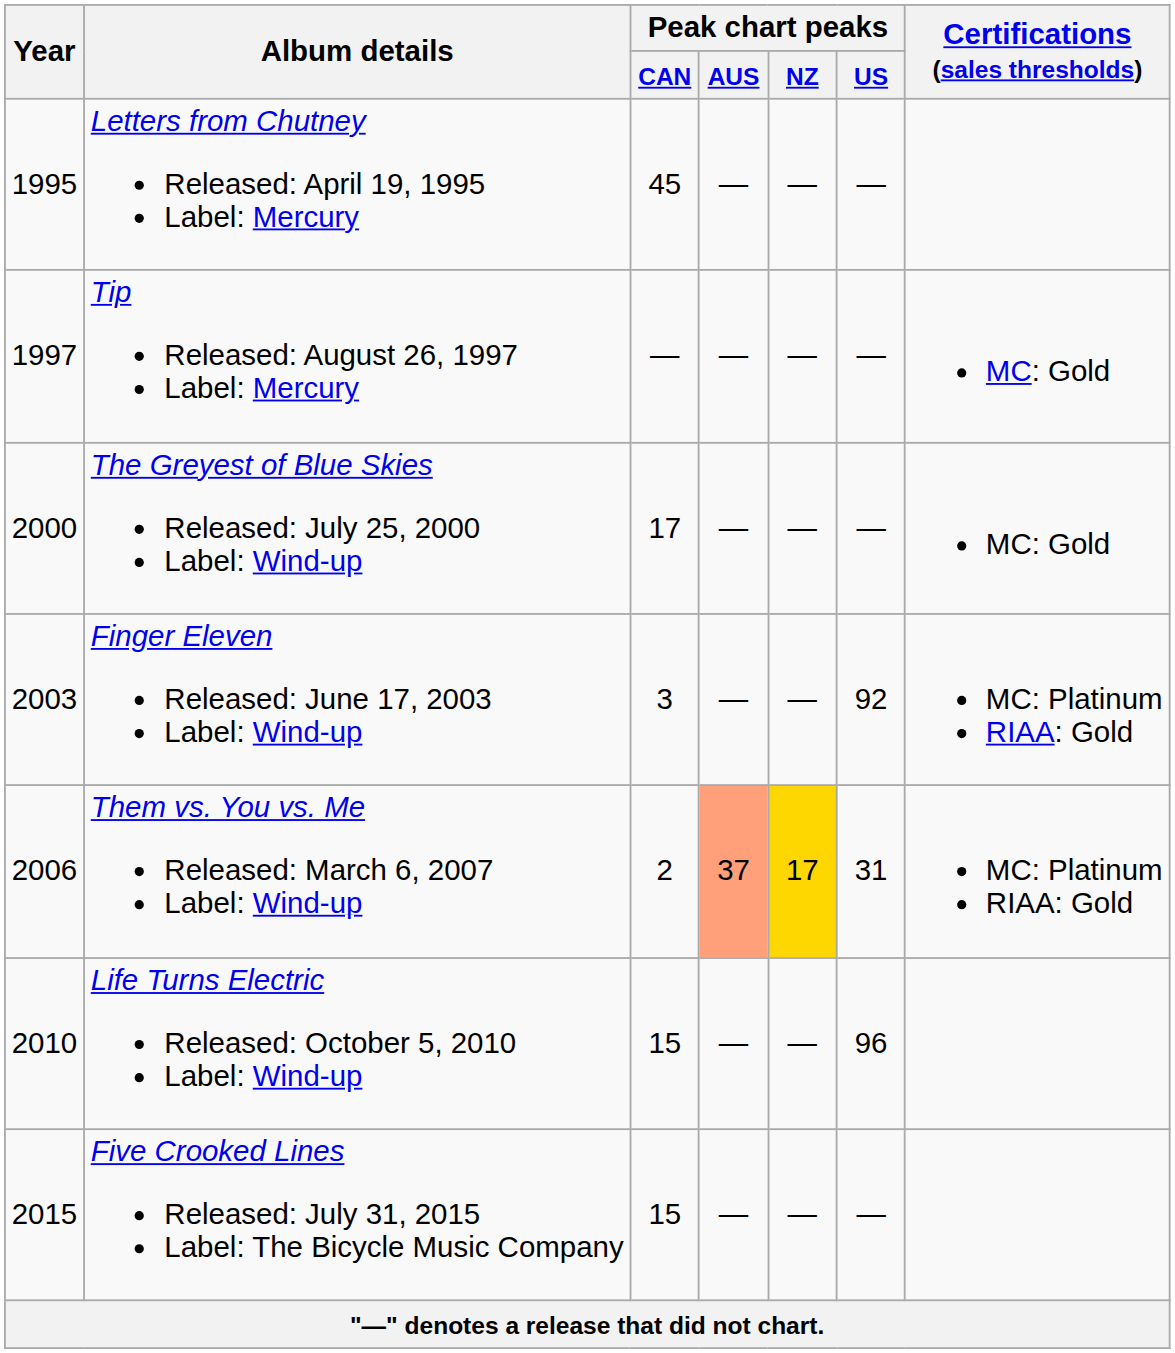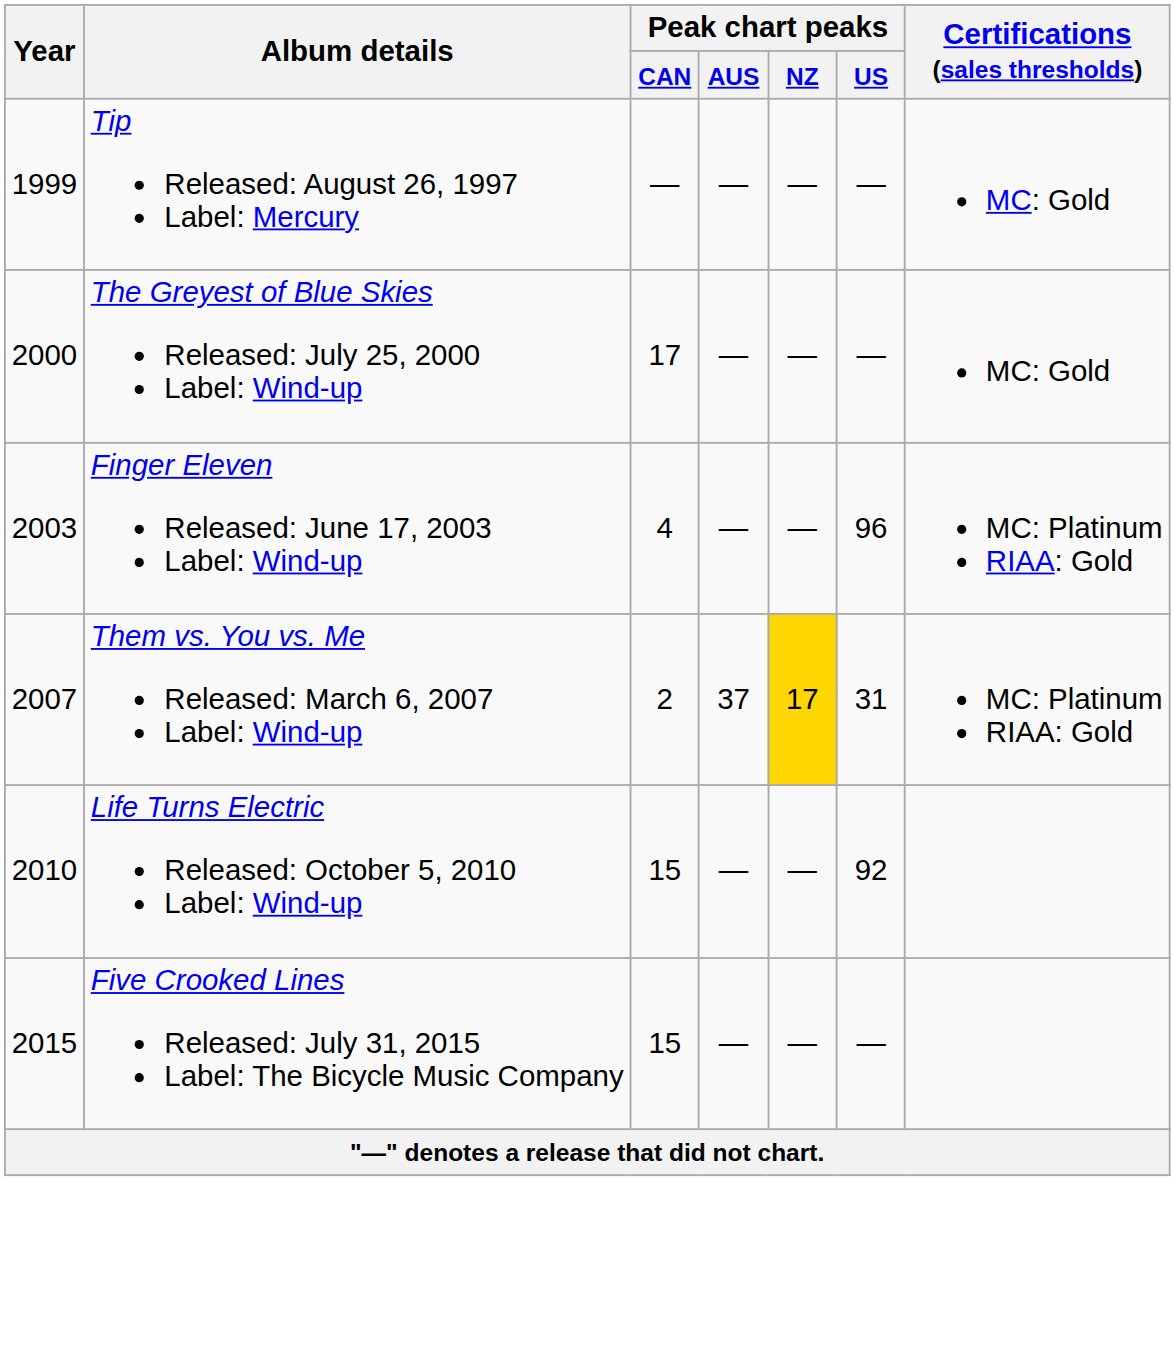- row: 1995 | Letters from Chutney Released: April 19, 1995 Label: Mercury | 45 | — | — | —
Tip Released: August 26, 1997 Label: Mercury | Year: 1997 -> 1999
Finger Eleven Released: June 17, 2003 Label: Wind-up | Peak chart peaks / CAN: 3 -> 4
Finger Eleven Released: June 17, 2003 Label: Wind-up | Peak chart peaks / US: 92 -> 96
Them vs. You vs. Me Released: March 6, 2007 Label: Wind-up | Year: 2006 -> 2007
Them vs. You vs. Me Released: March 6, 2007 Label: Wind-up | Peak chart peaks / AUS: lightsalmon background -> no background
Life Turns Electric Released: October 5, 2010 Label: Wind-up | Peak chart peaks / US: 96 -> 92
